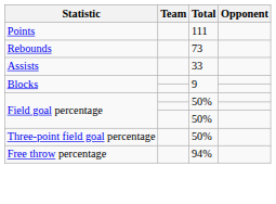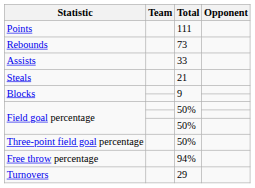+ row: Steals | 21
+ row: Turnovers | 29
